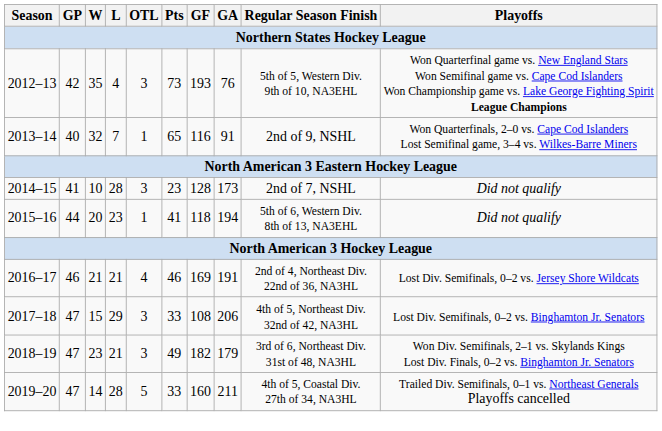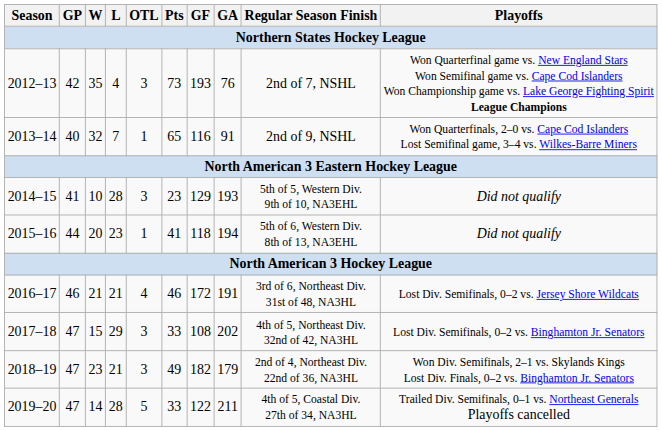2012–13 | Regular Season Finish: 5th of 5, Western Div. 9th of 10, NA3EHL -> 2nd of 7, NSHL
2014–15 | GF: 128 -> 129
2014–15 | GA: 173 -> 193
2014–15 | Regular Season Finish: 2nd of 7, NSHL -> 5th of 5, Western Div. 9th of 10, NA3EHL
2016–17 | GF: 169 -> 172
2016–17 | Regular Season Finish: 2nd of 4, Northeast Div. 22nd of 36, NA3HL -> 3rd of 6, Northeast Div. 31st of 48, NA3HL
2017–18 | GA: 206 -> 202
2018–19 | Regular Season Finish: 3rd of 6, Northeast Div. 31st of 48, NA3HL -> 2nd of 4, Northeast Div. 22nd of 36, NA3HL
2019–20 | GF: 160 -> 122
